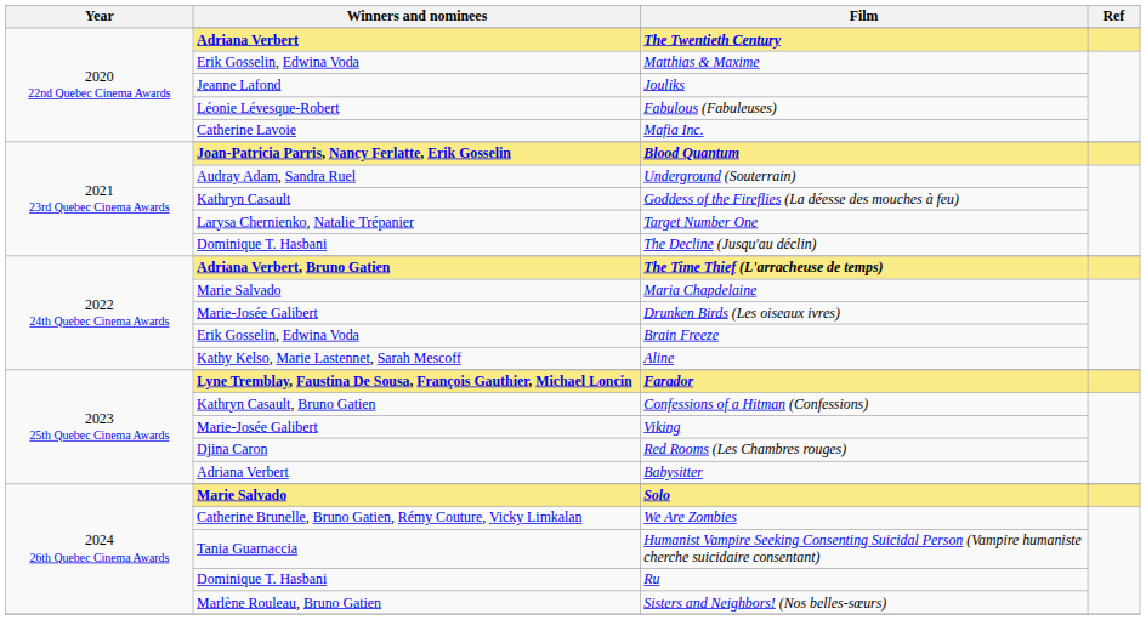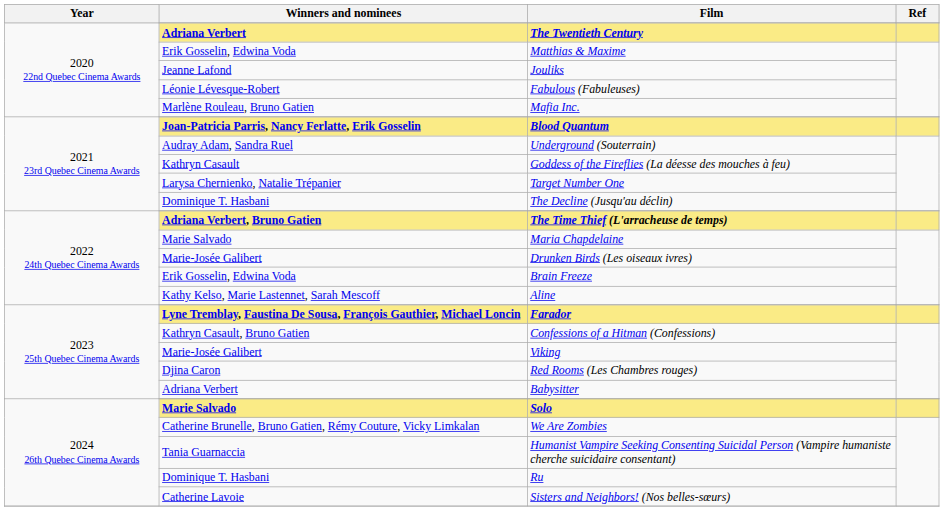Mafia Inc. | Winners and nominees: Catherine Lavoie -> Marlène Rouleau, Bruno Gatien
Sisters and Neighbors! (Nos belles-sœurs) | Winners and nominees: Marlène Rouleau, Bruno Gatien -> Catherine Lavoie
